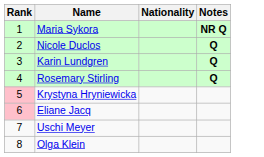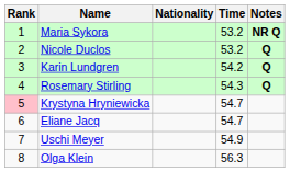+ column: Time | 53.2 | 53.2 | 54.2 | 54.3 | 54.7 | 54.7 | 54.9 | 56.3
Eliane Jacq | Rank: pink background -> no background
